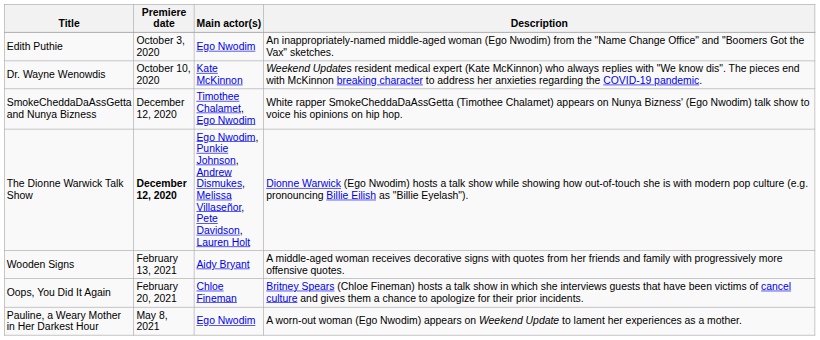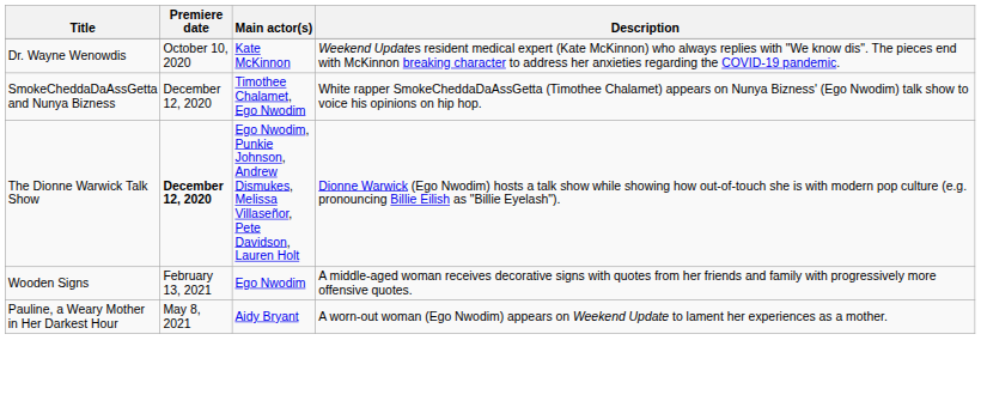- row: Edith Puthie | October 3, 2020 | Ego Nwodim | An inappropriately-named middle-aged woman (Ego Nwodim) from the "Name Change Office" and "Boomers Got the Vax" sketches.
Wooden Signs | Main actor(s): Aidy Bryant -> Ego Nwodim
- row: Oops, You Did It Again | February 20, 2021 | Chloe Fineman | Britney Spears (Chloe Fineman) hosts a talk show in which she interviews guests that have been victims of cancel culture and gives them a chance to apologize for their prior incidents.
Pauline, a Weary Mother in Her Darkest Hour | Main actor(s): Ego Nwodim -> Aidy Bryant
